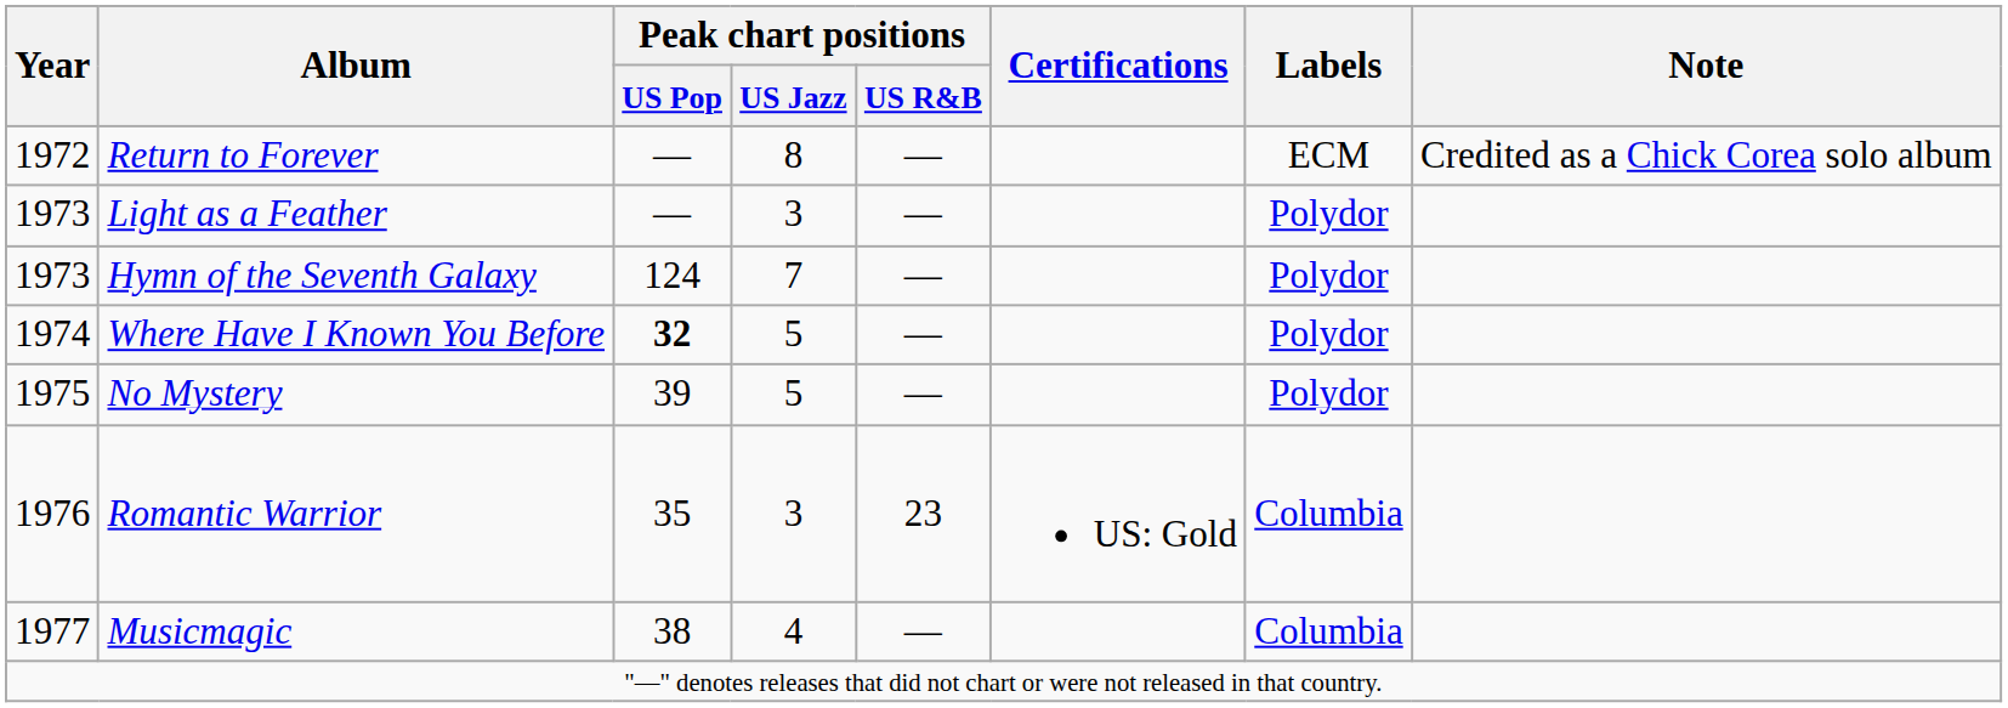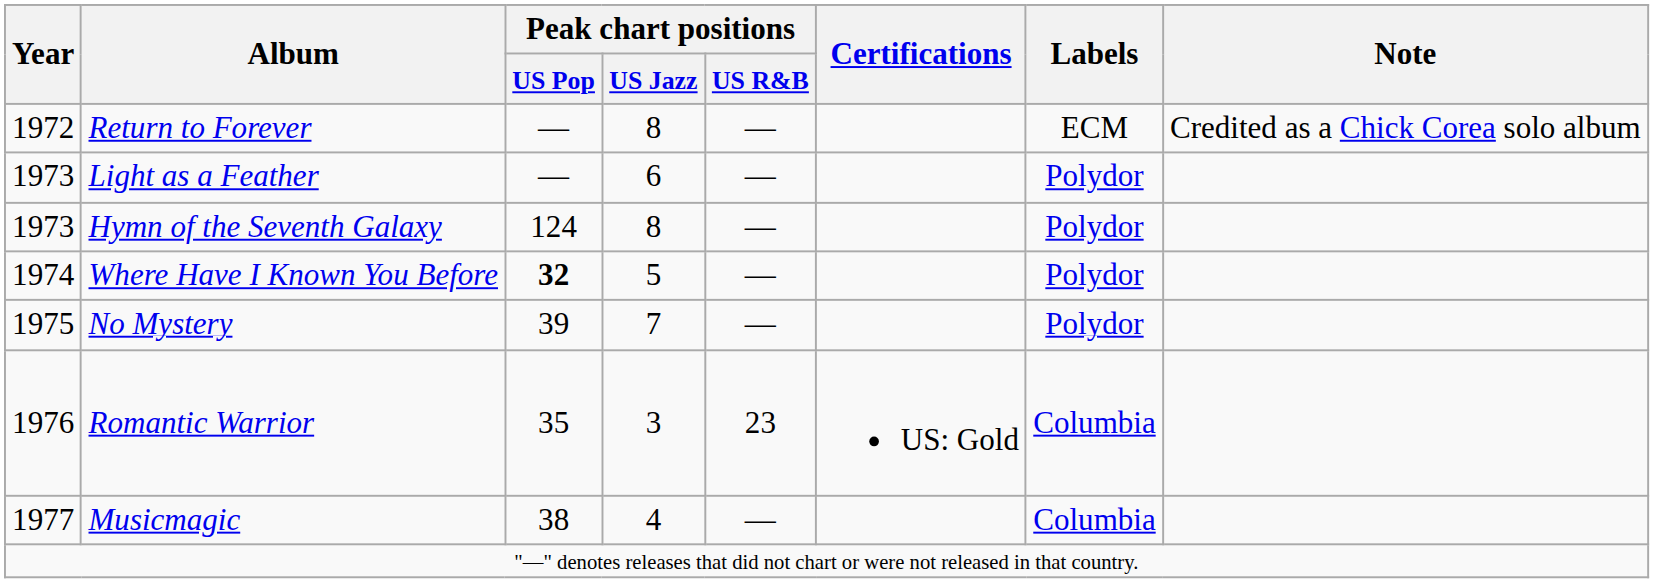Light as a Feather | Peak chart positions / US Jazz: 3 -> 6
Hymn of the Seventh Galaxy | Peak chart positions / US Jazz: 7 -> 8
No Mystery | Peak chart positions / US Jazz: 5 -> 7
